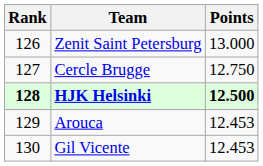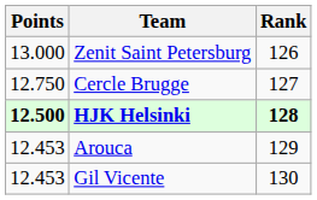columns swapped: Rank <-> Points
